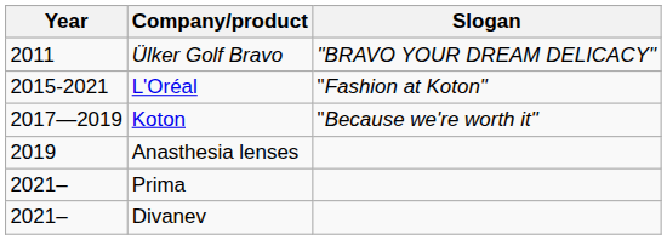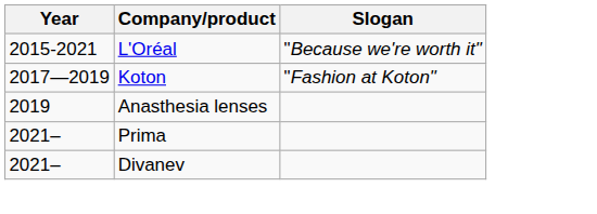- row: 2011 | Ülker Golf Bravo | "BRAVO YOUR DREAM DELICACY"
L'Oréal | Slogan: "Fashion at Koton" -> "Because we're worth it"
Koton | Slogan: "Because we're worth it" -> "Fashion at Koton"
